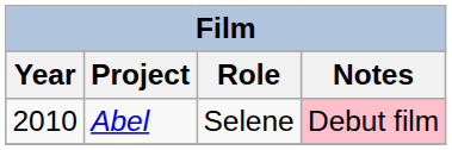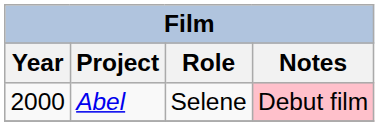Abel | Year: 2010 -> 2000
